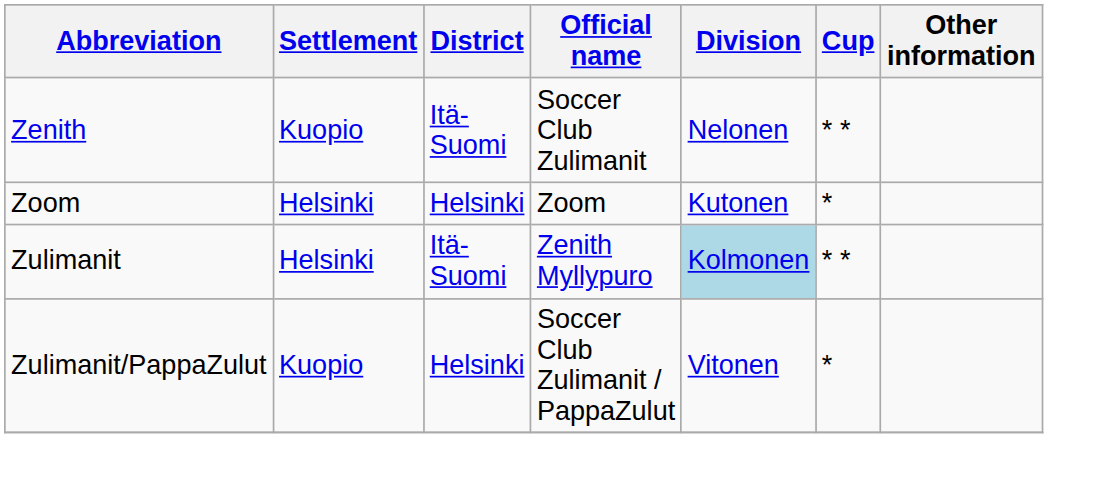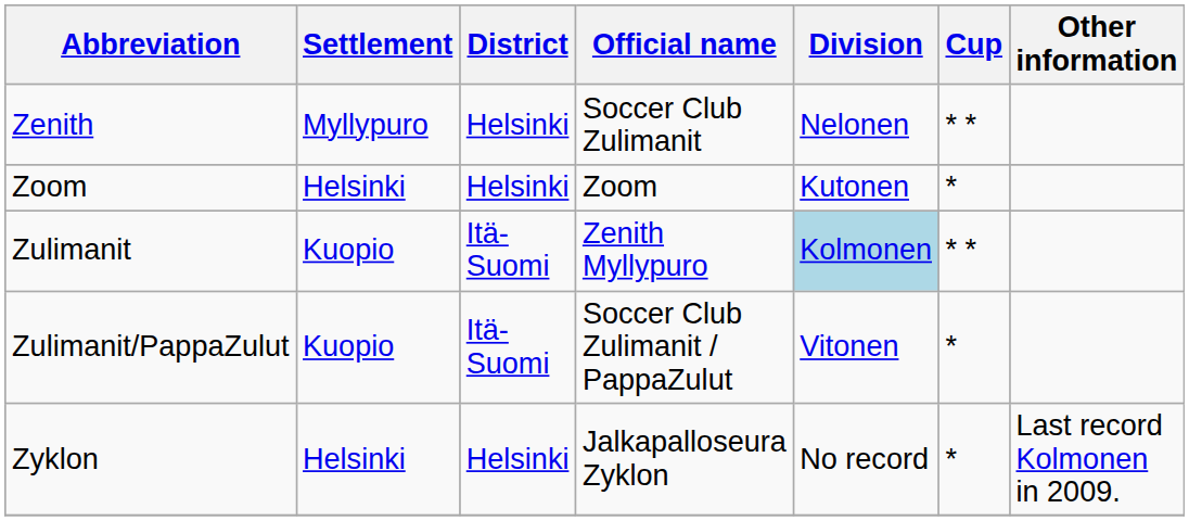Zenith | Settlement: Kuopio -> Myllypuro
Zenith | District: Itä-Suomi -> Helsinki
Zulimanit | Settlement: Helsinki -> Kuopio
Zulimanit/PappaZulut | District: Helsinki -> Itä-Suomi
+ row: Zyklon | Helsinki | Helsinki | Jalkapalloseura Zyklon | No record | * | Last record Kolmonen in 2009.
